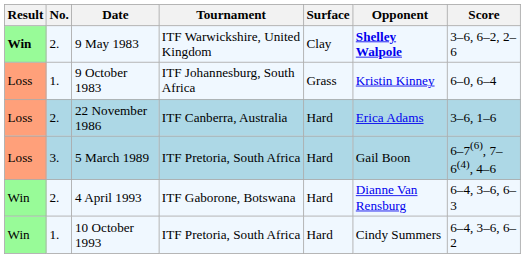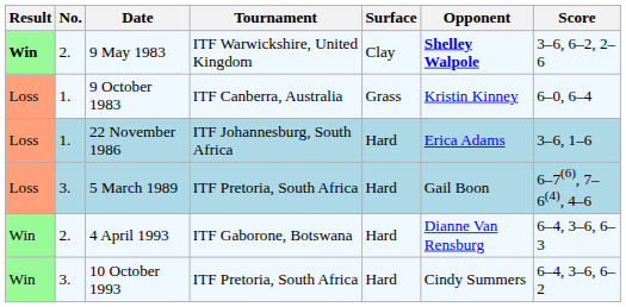9 October 1983 | Tournament: ITF Johannesburg, South Africa -> ITF Canberra, Australia
22 November 1986 | No.: 2. -> 1.
22 November 1986 | Tournament: ITF Canberra, Australia -> ITF Johannesburg, South Africa
10 October 1993 | No.: 1. -> 3.
